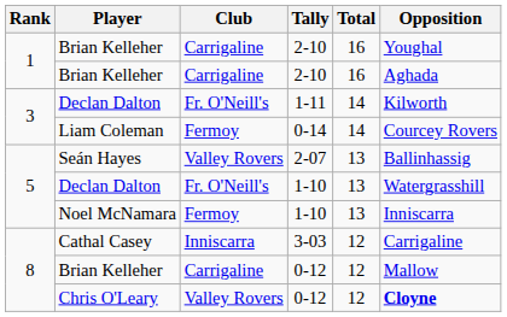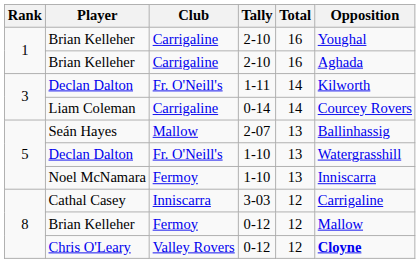Liam Coleman | Club: Fermoy -> Carrigaline
Seán Hayes | Club: Valley Rovers -> Mallow
Brian Kelleher / 0-12 | Club: Carrigaline -> Fermoy
